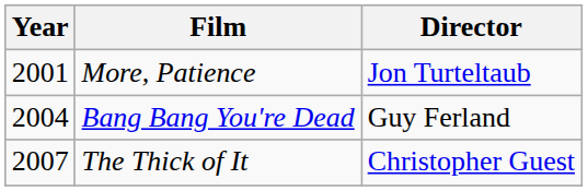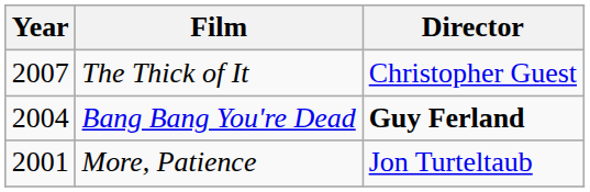rows swapped: More, Patience <-> The Thick of It
Bang Bang You're Dead | Director: normal -> bold
